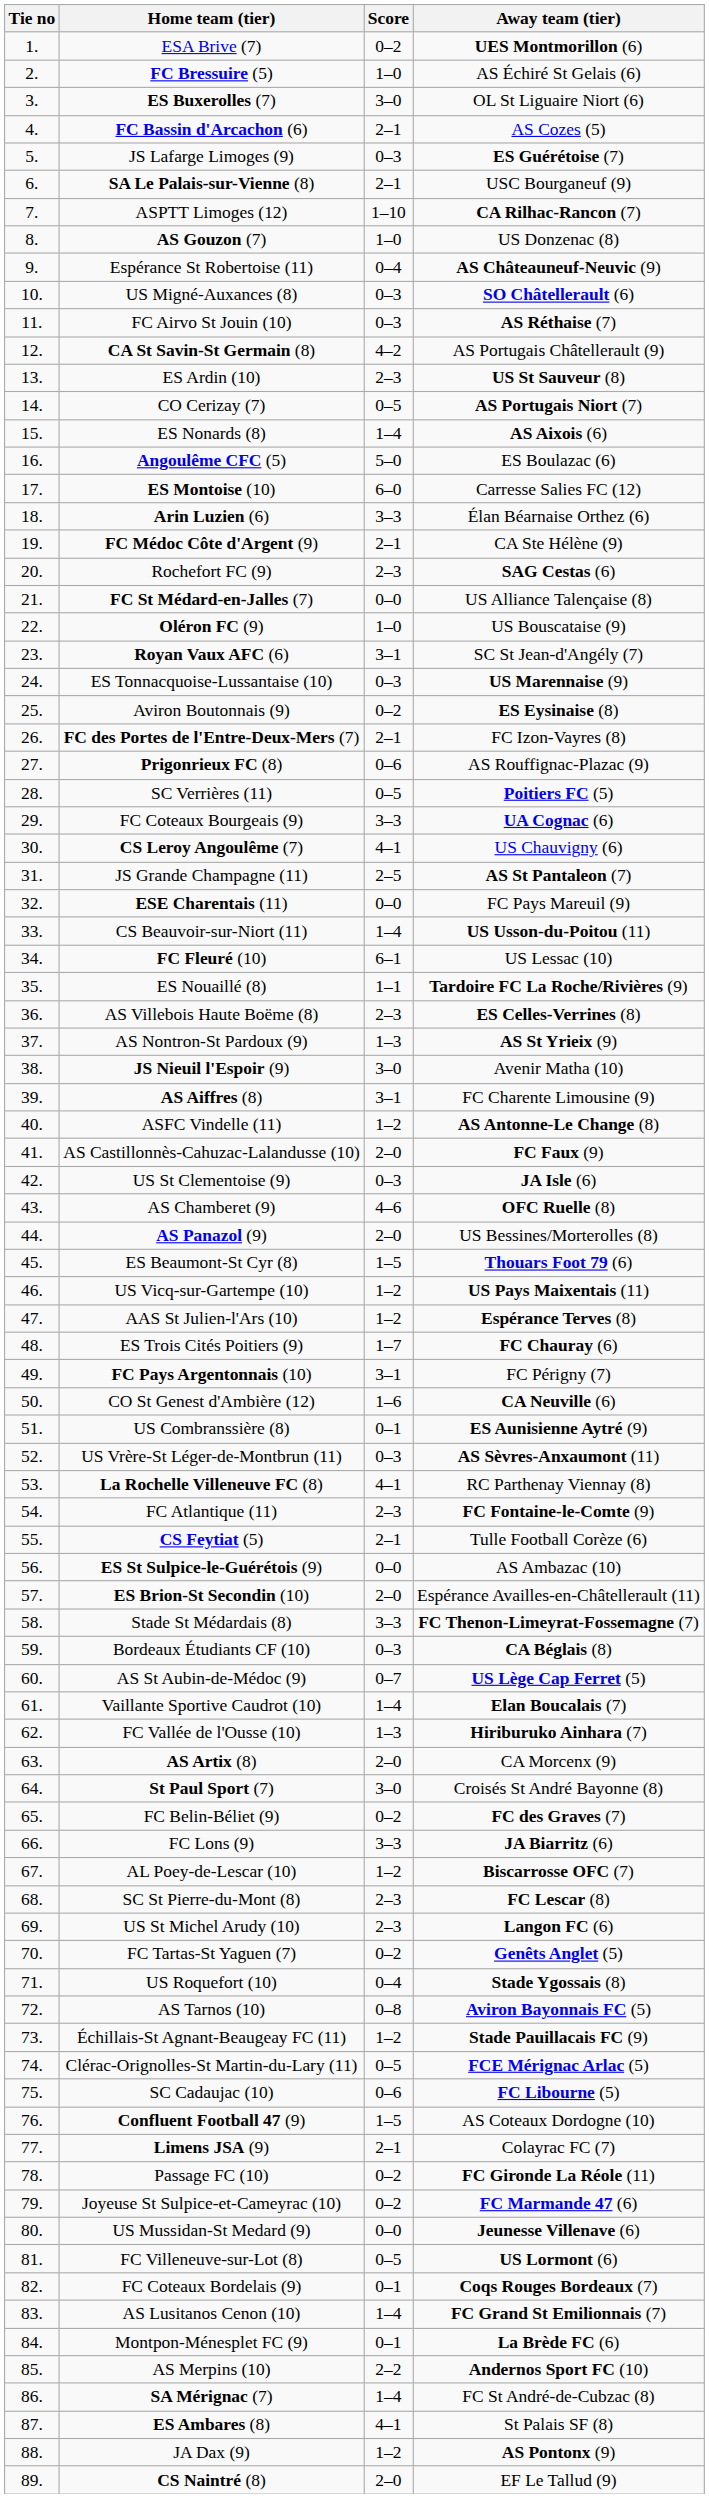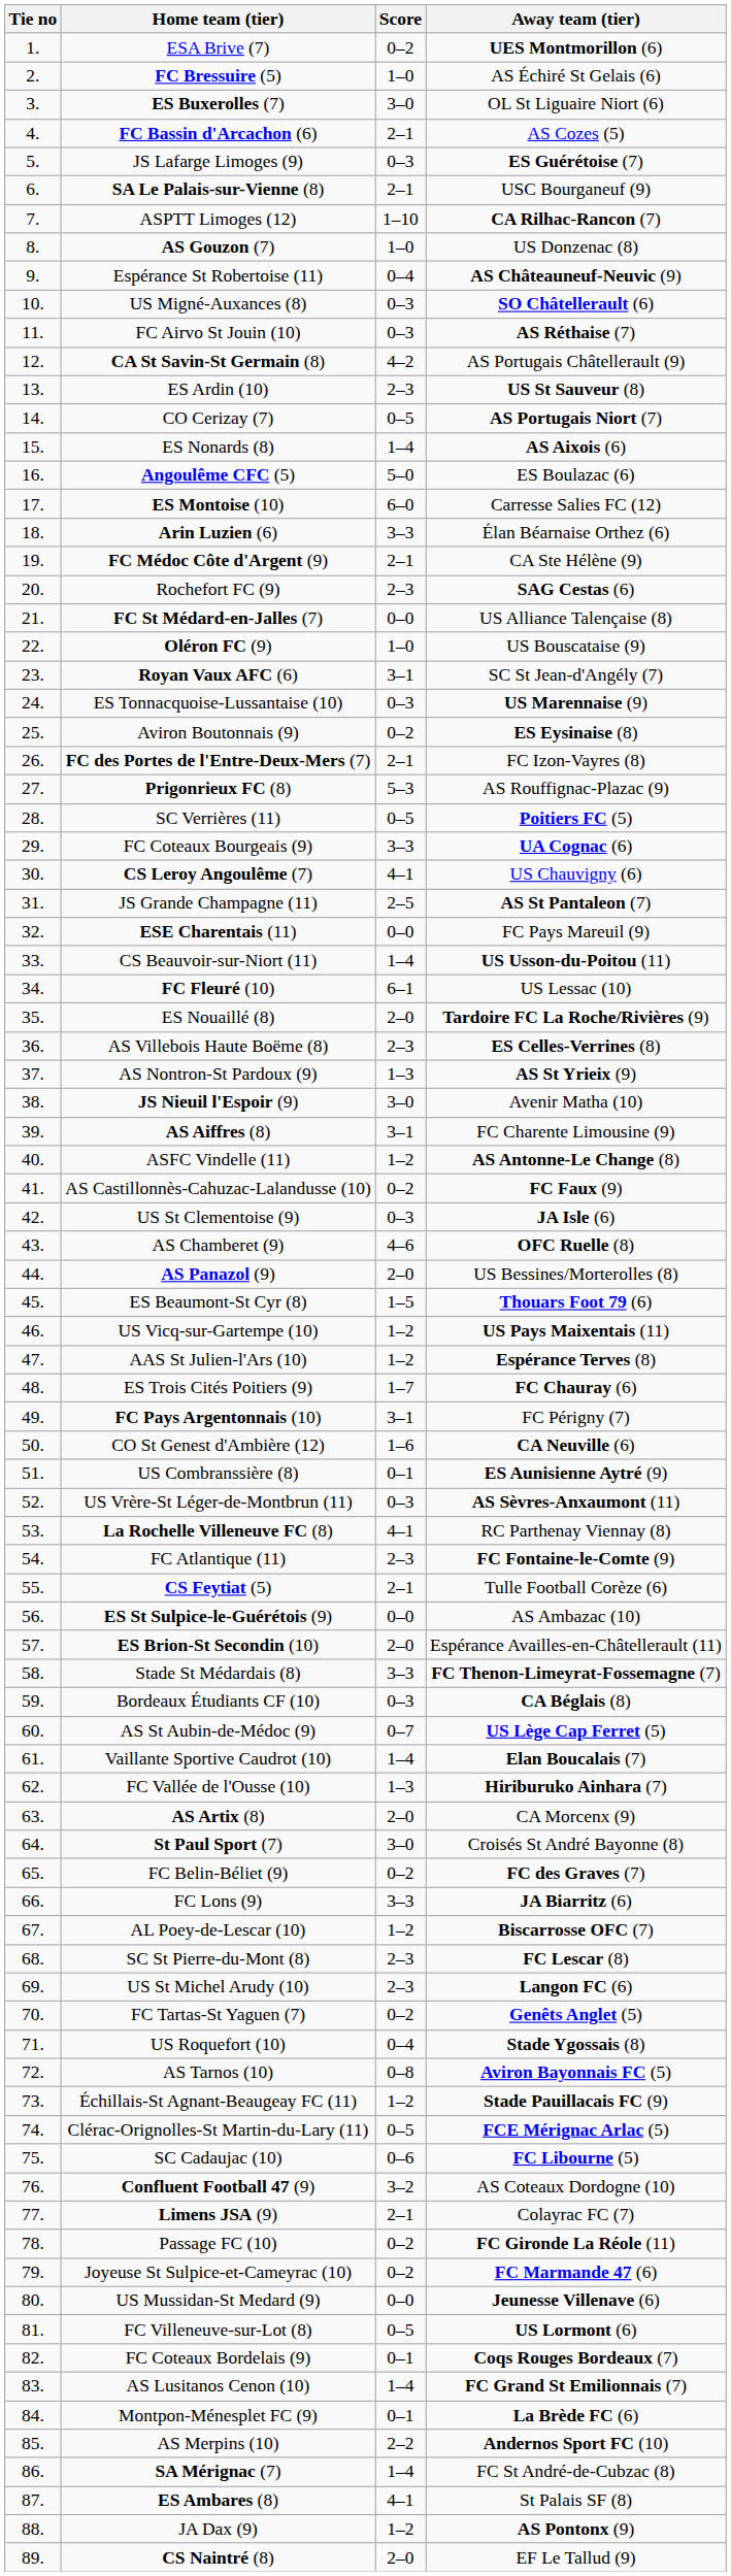Prigonrieux FC (8) | Score: 0–6 -> 5–3
ES Nouaillé (8) | Score: 1–1 -> 2–0
AS Castillonnès-Cahuzac-Lalandusse (10) | Score: 2–0 -> 0–2
Confluent Football 47 (9) | Score: 1–5 -> 3–2
